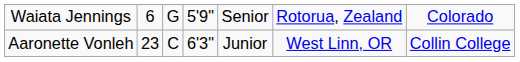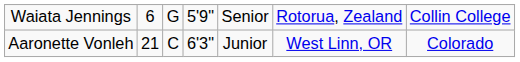Waiata Jennings | column 7: Colorado -> Collin College
Aaronette Vonleh | column 2: 23 -> 21
Aaronette Vonleh | column 7: Collin College -> Colorado
